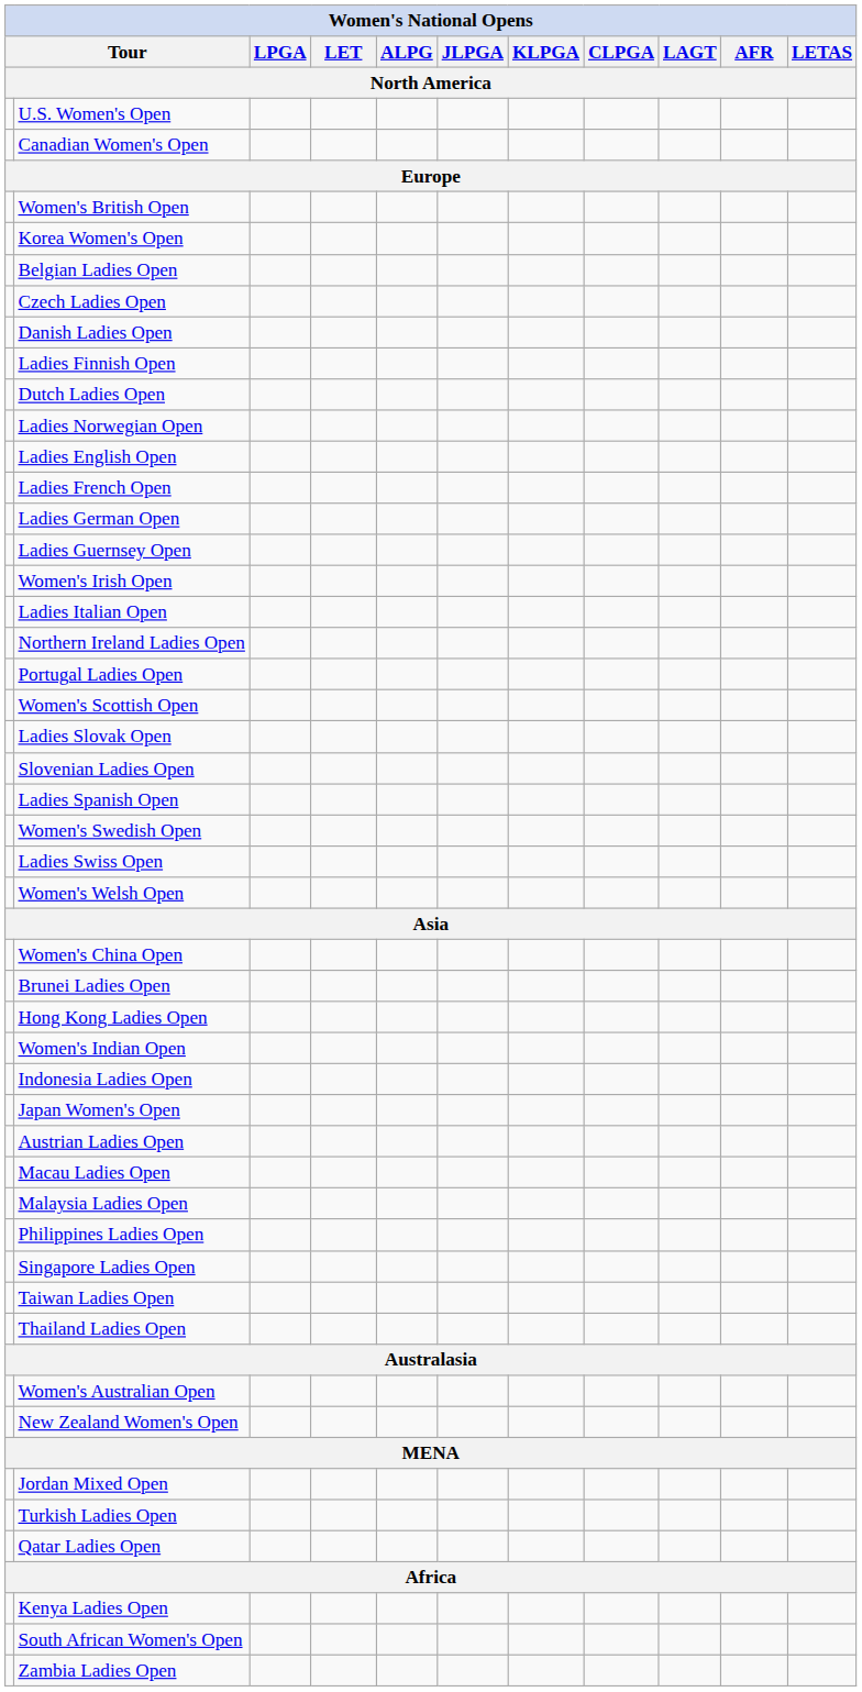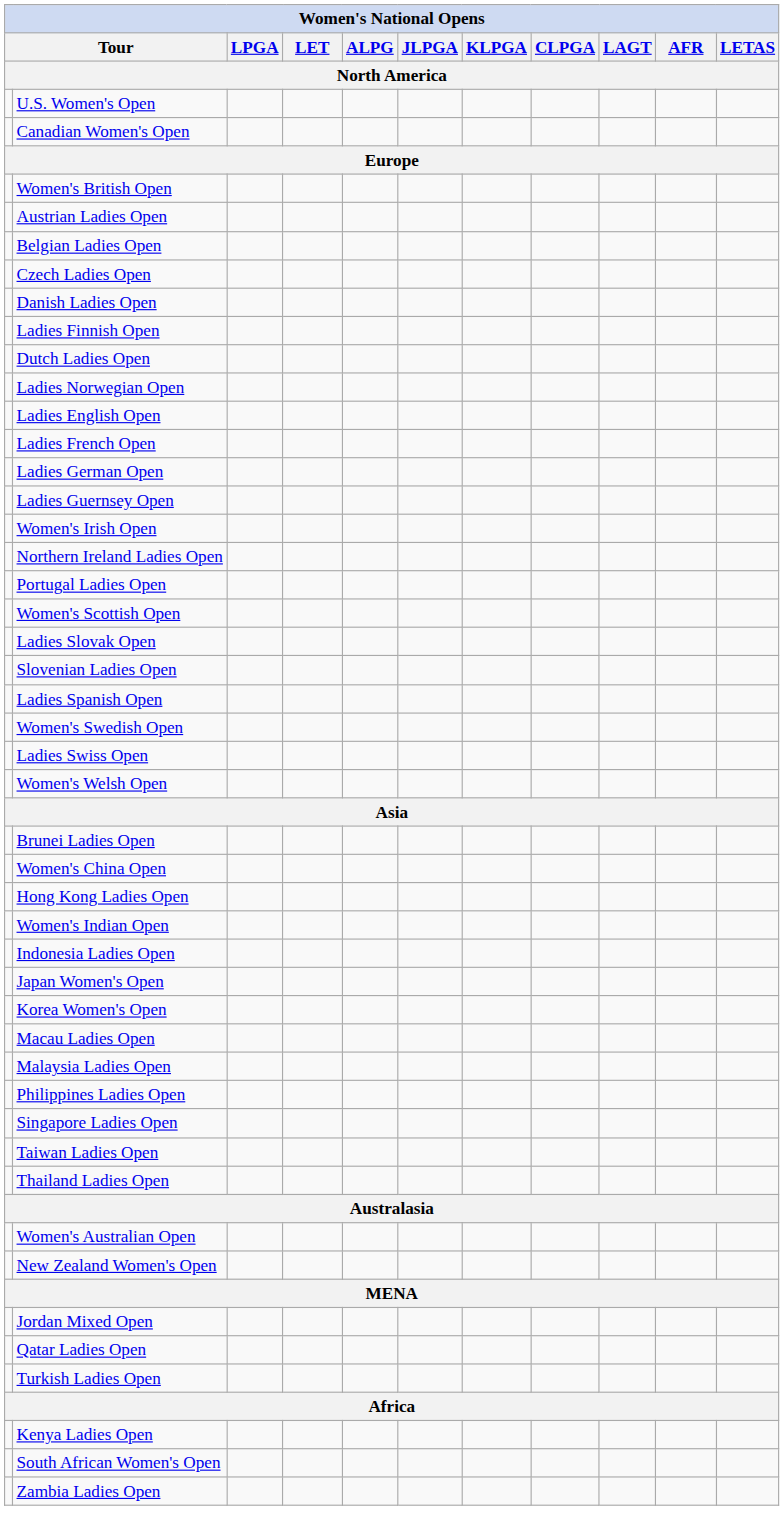rows swapped: Austrian Ladies Open <-> Korea Women's Open
- row: Ladies Italian Open
rows swapped: Brunei Ladies Open <-> Women's China Open
rows swapped: Qatar Ladies Open <-> Turkish Ladies Open
